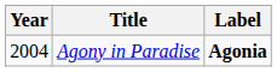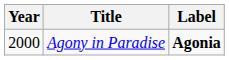Agony in Paradise | Year: 2004 -> 2000
